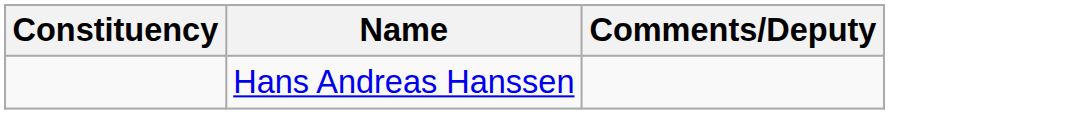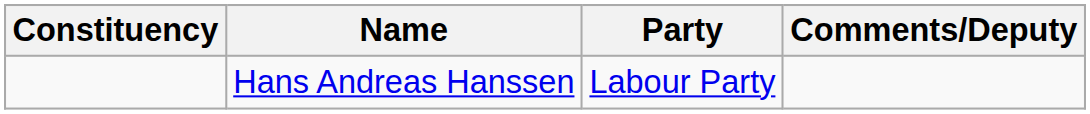+ column: Party | Labour Party
